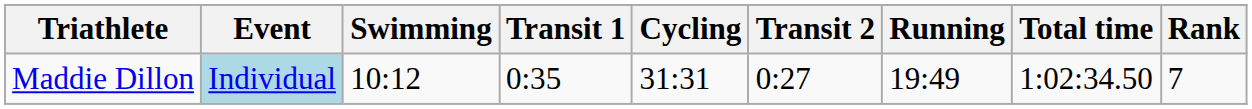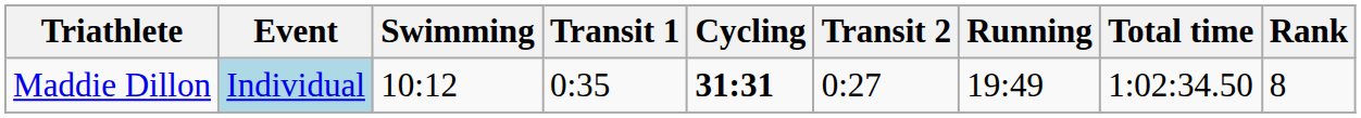Maddie Dillon | Cycling: normal -> bold
Maddie Dillon | Rank: 7 -> 8
